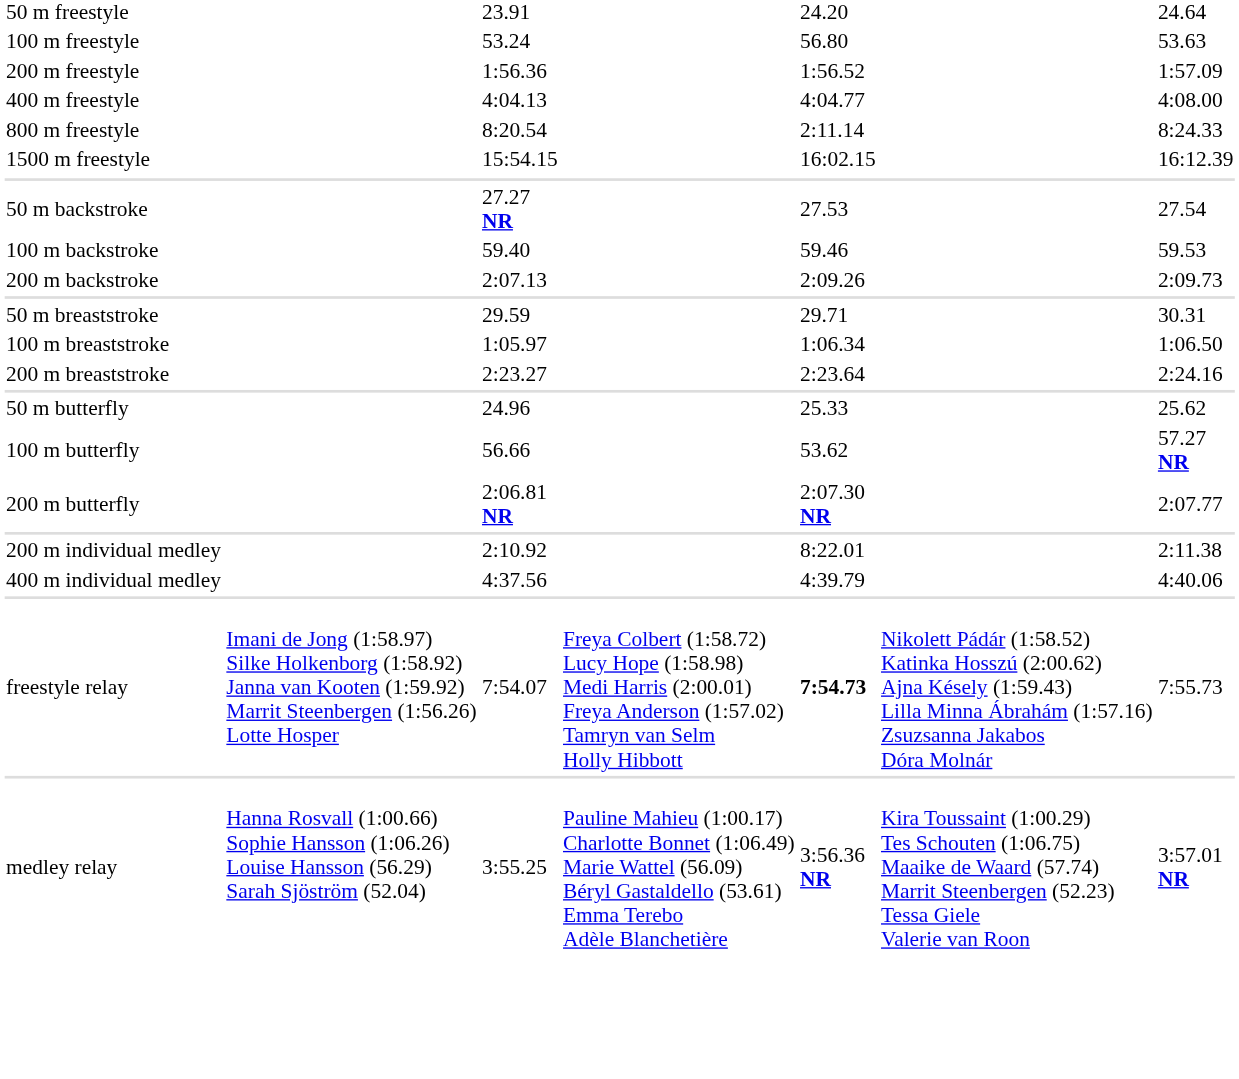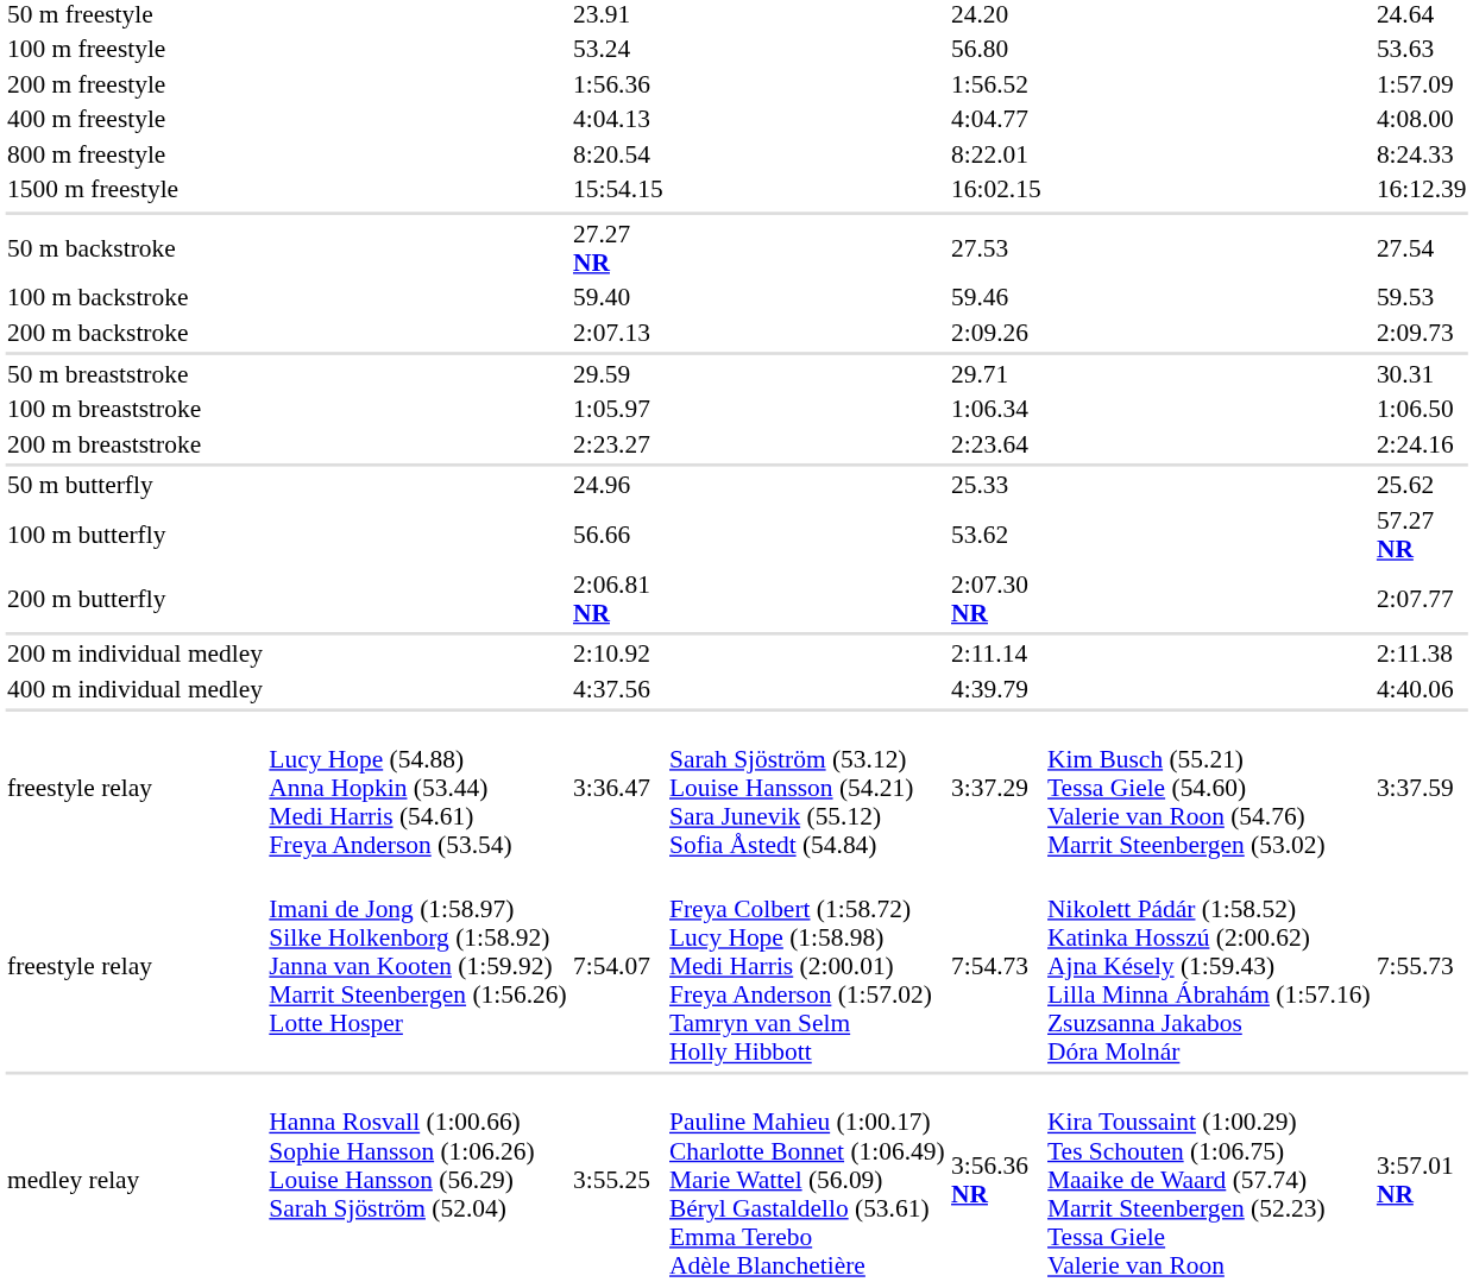8:20.54 | column 5: 2:11.14 -> 8:22.01
2:10.92 | column 5: 8:22.01 -> 2:11.14
+ row: freestyle relay | Lucy Hope (54.88) Anna Hopkin (53.44) Medi Harris (54.61) Freya Anderson (53.54) | 3:36.47 | Sarah Sjöström (53.12) Louise Hansson (54.21) Sara Junevik (55.12) Sofia Åstedt (54.84) | 3:37.29 | Kim Busch (55.21) Tessa Giele (54.60) Valerie van Roon (54.76) Marrit Steenbergen (53.02) | 3:37.59
7:54.07 | column 5: bold -> normal
